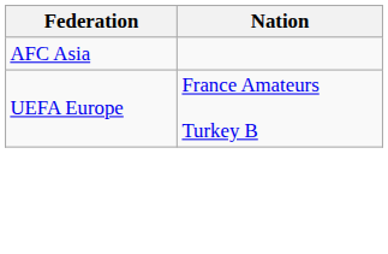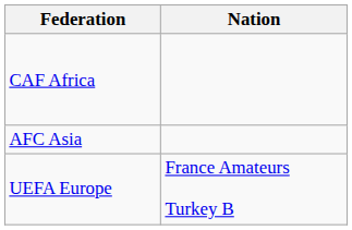+ row: CAF Africa
